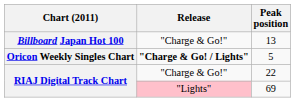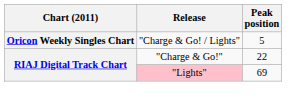- row: Billboard Japan Hot 100 | "Charge & Go!" | 13
5 | Release: bold -> normal
